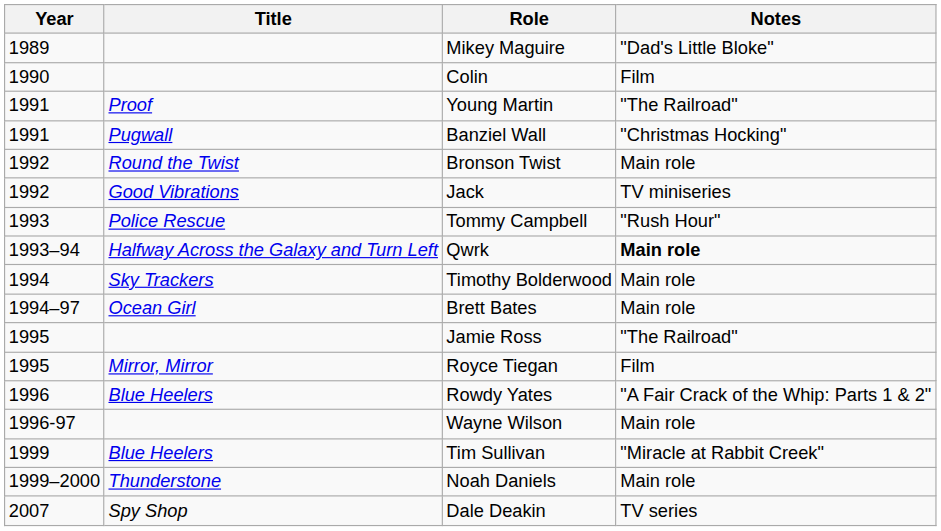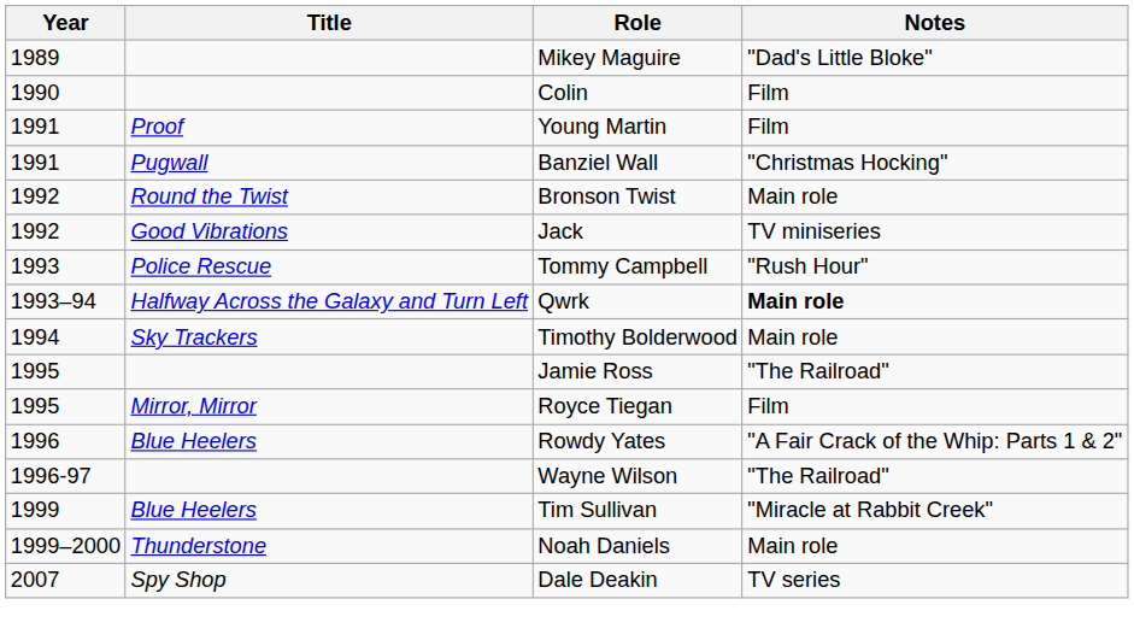Young Martin | Notes: "The Railroad" -> Film
- row: 1994–97 | Ocean Girl | Brett Bates | Main role
Wayne Wilson | Notes: Main role -> "The Railroad"
